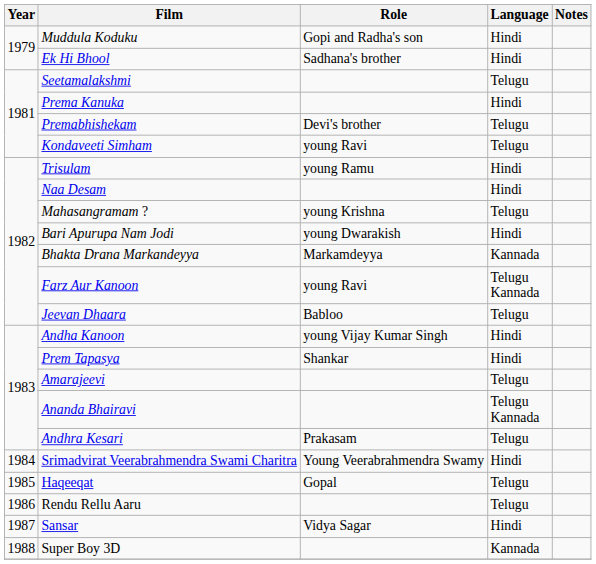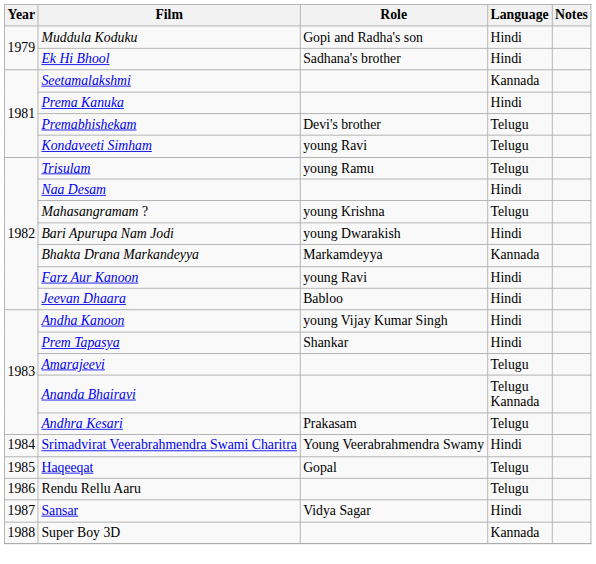Seetamalakshmi | Language: Telugu -> Kannada
Trisulam | Language: Hindi -> Telugu
Farz Aur Kanoon | Language: Telugu Kannada -> Hindi
Jeevan Dhaara | Language: Telugu -> Hindi
